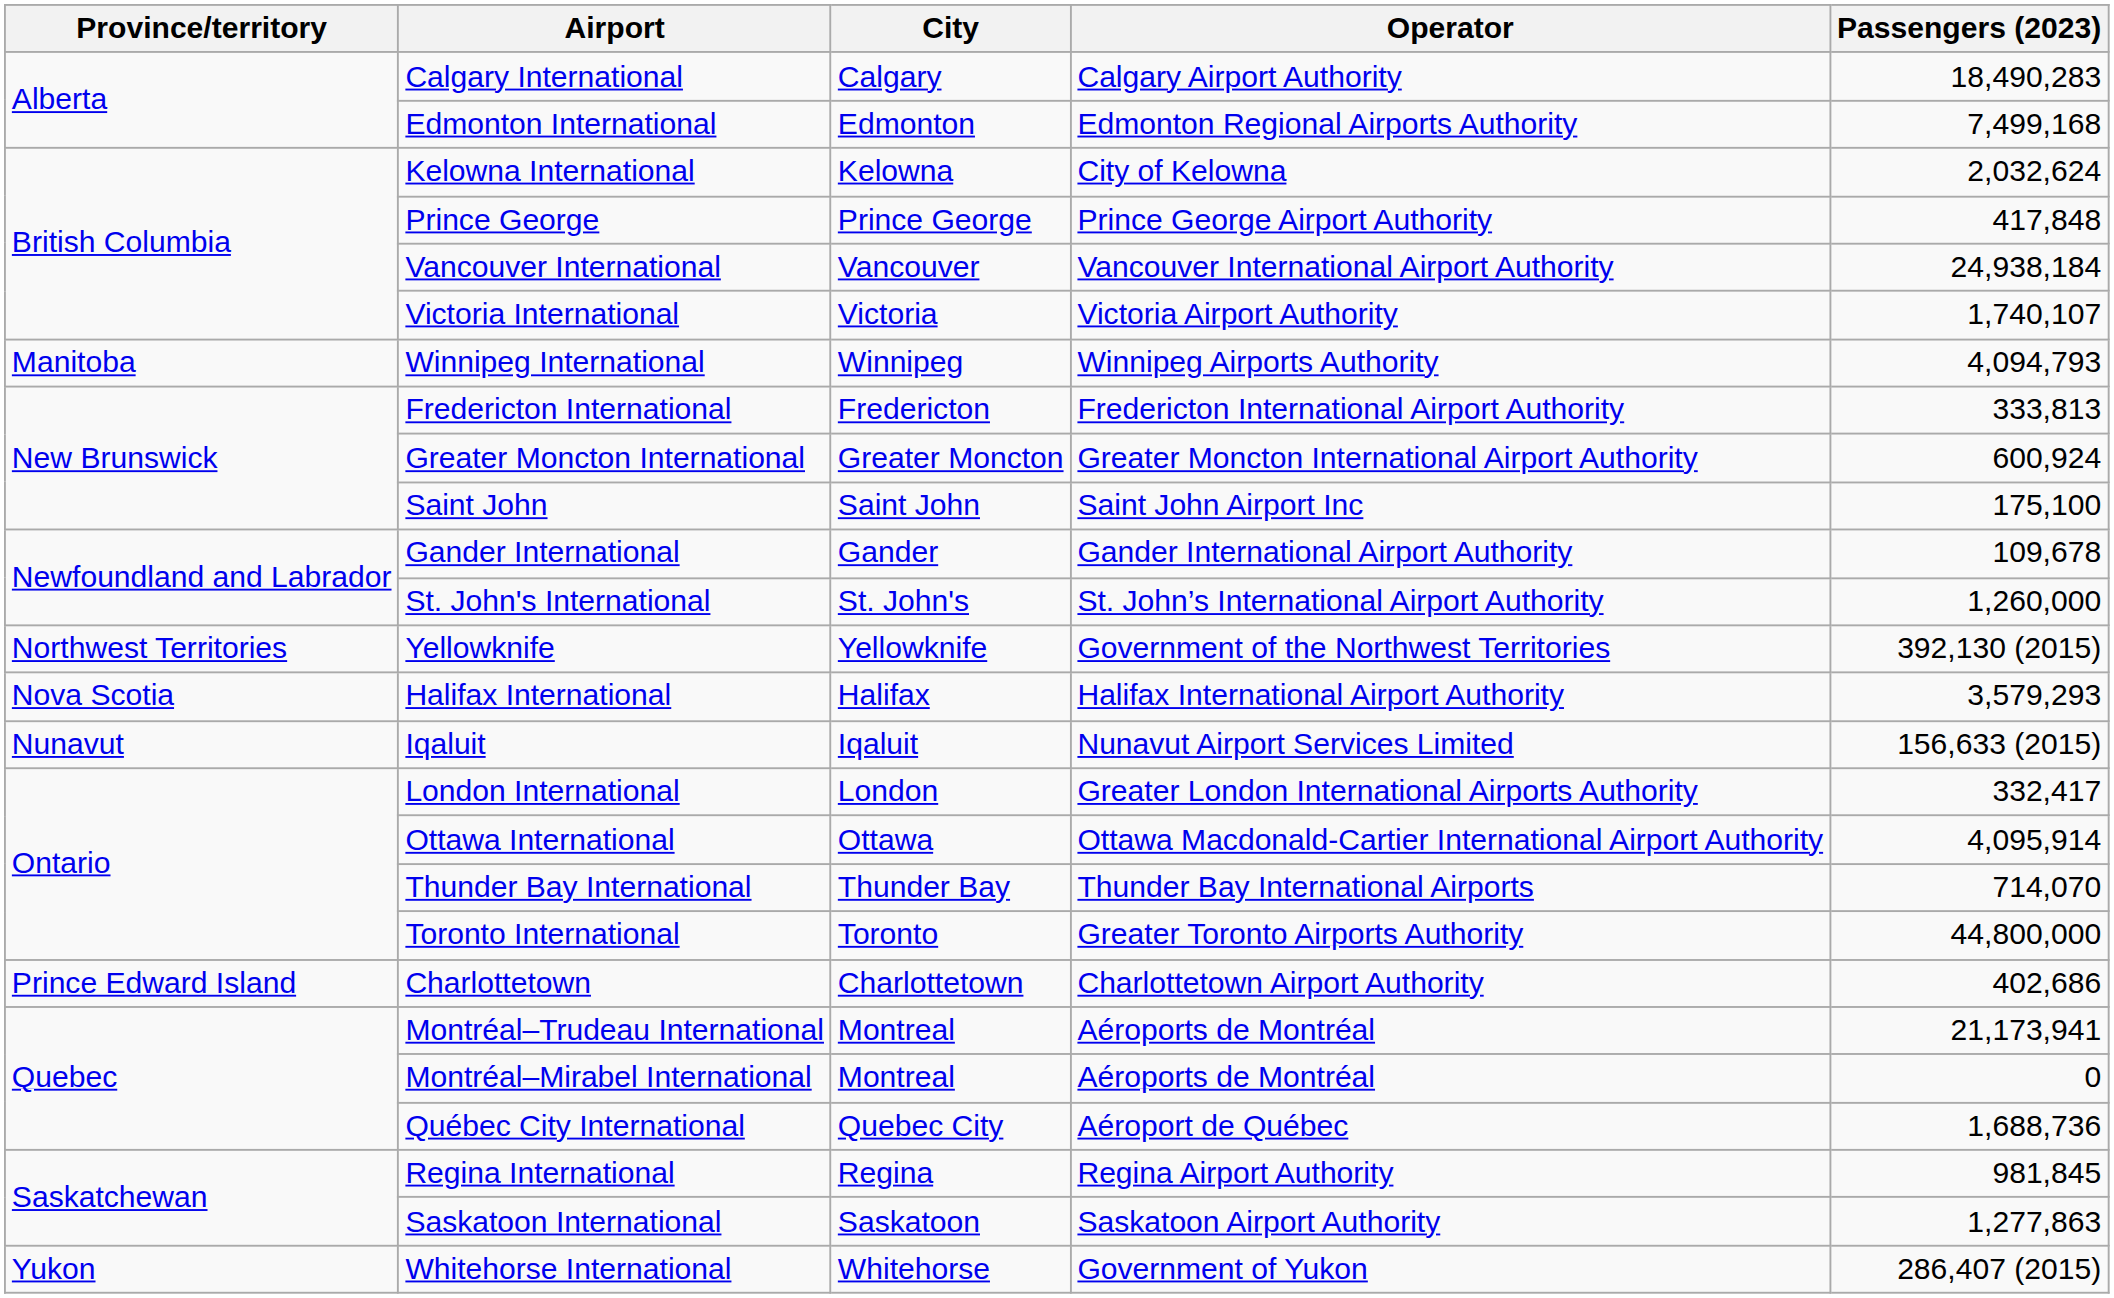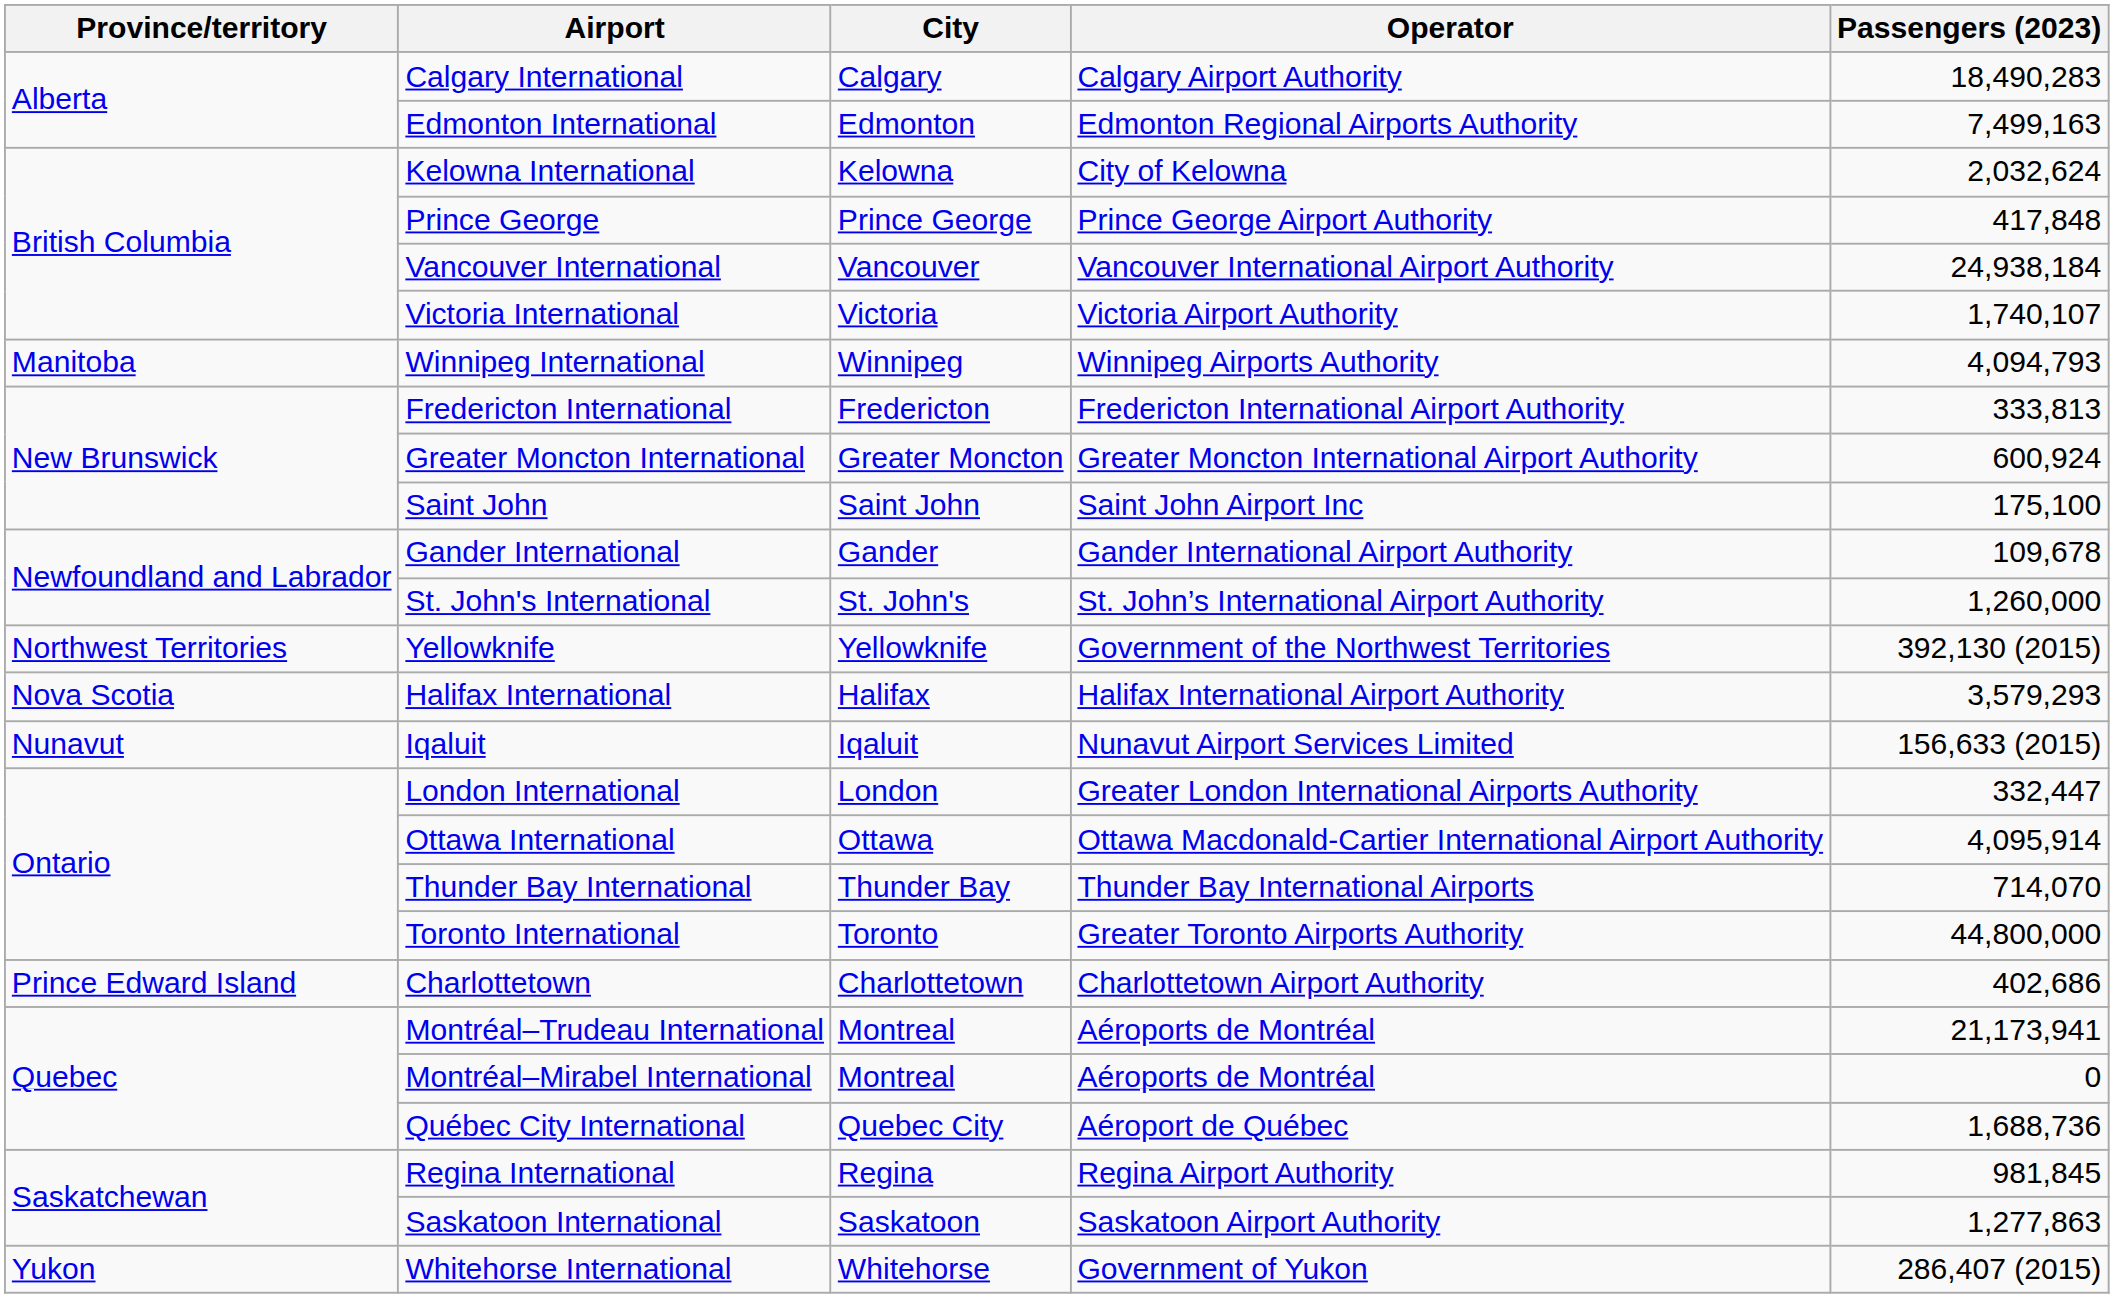Edmonton International | Passengers (2023): 7,499,168 -> 7,499,163
London International | Passengers (2023): 332,417 -> 332,447
